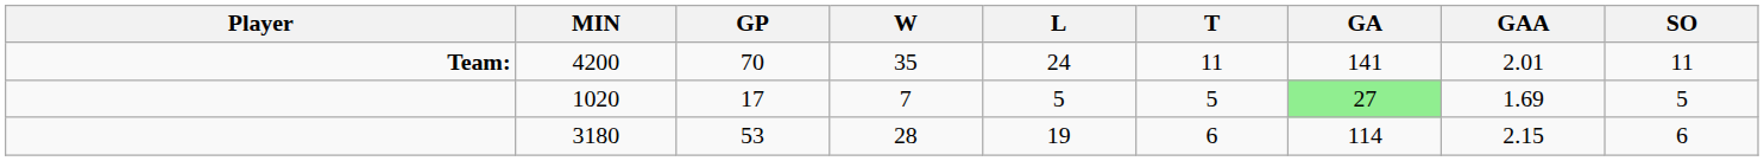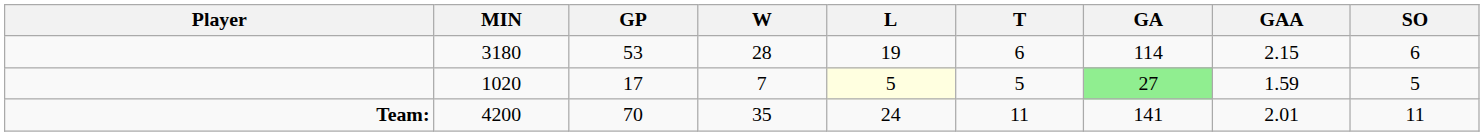rows swapped: 3180 <-> 4200
1020 | L: no background -> lightyellow background
1020 | GAA: 1.69 -> 1.59
